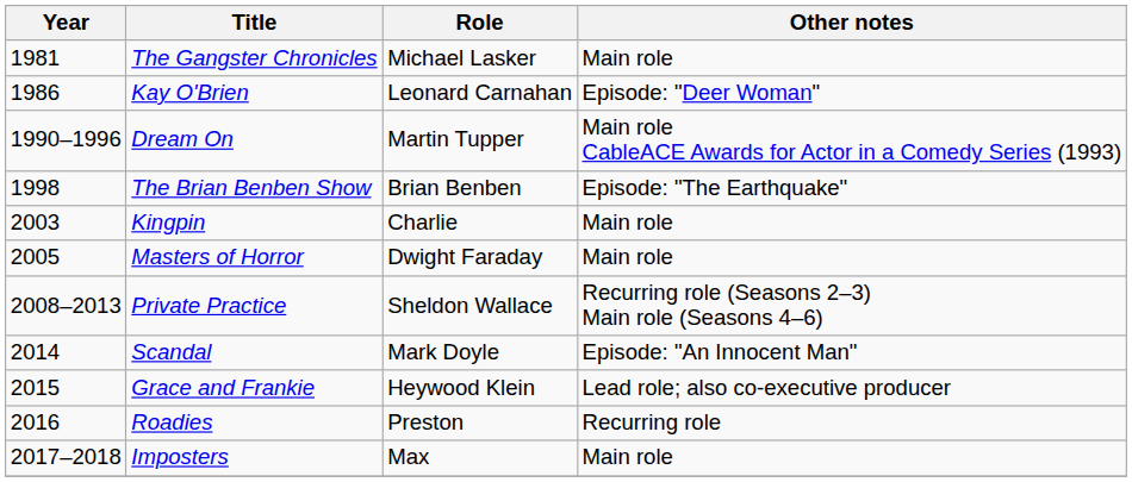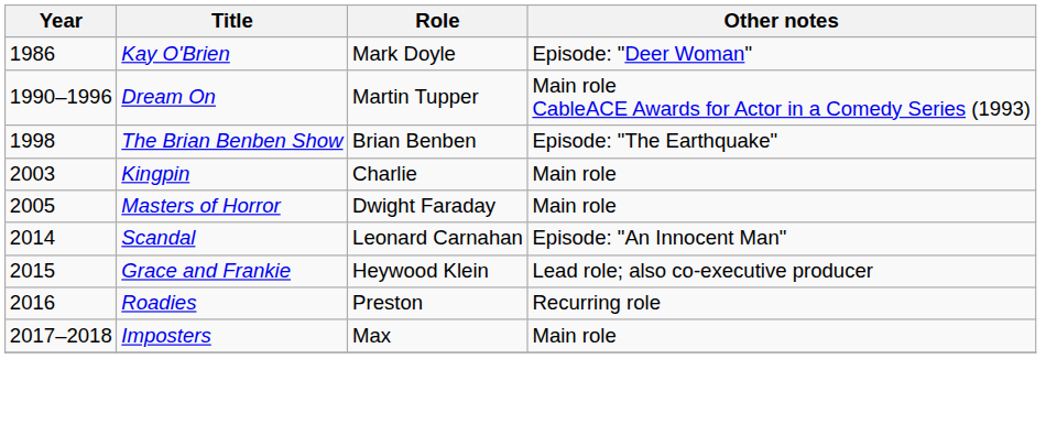- row: 1981 | The Gangster Chronicles | Michael Lasker | Main role
Kay O'Brien | Role: Leonard Carnahan -> Mark Doyle
- row: 2008–2013 | Private Practice | Sheldon Wallace | Recurring role (Seasons 2–3) Main role (Seasons 4–6)
Scandal | Role: Mark Doyle -> Leonard Carnahan
